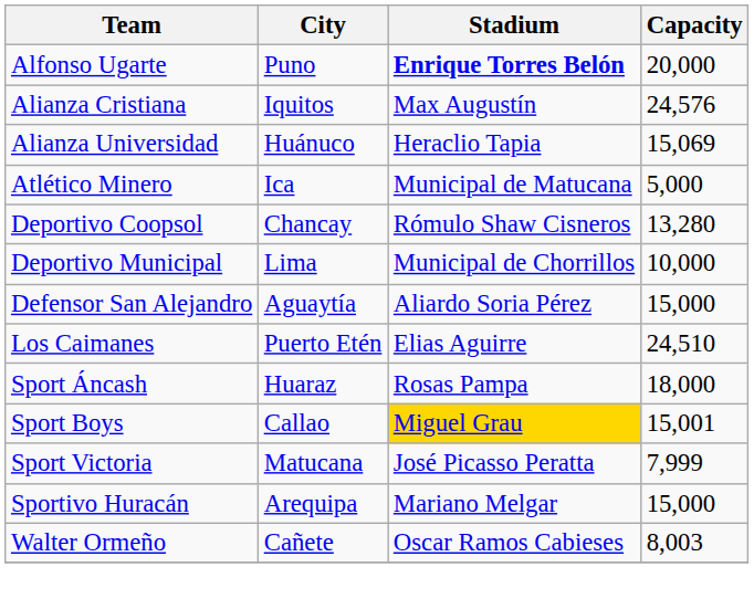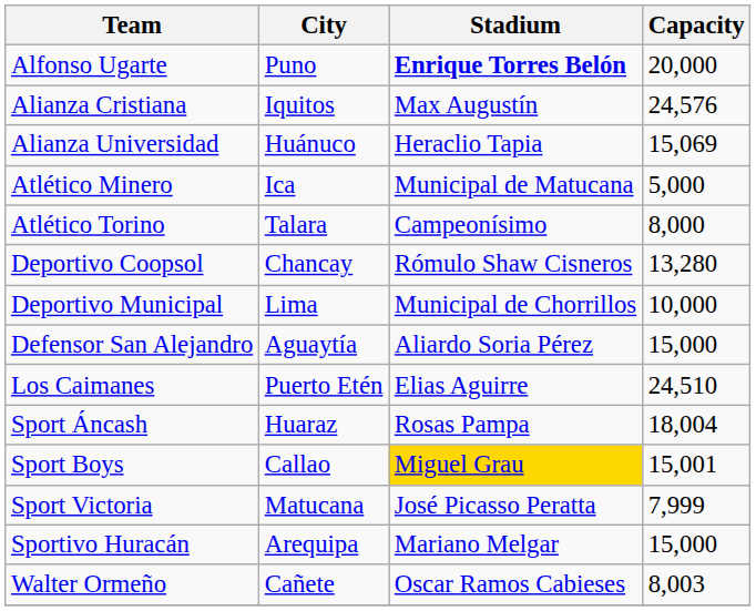+ row: Atlético Torino | Talara | Campeonísimo | 8,000
Sport Áncash | Capacity: 18,000 -> 18,004
